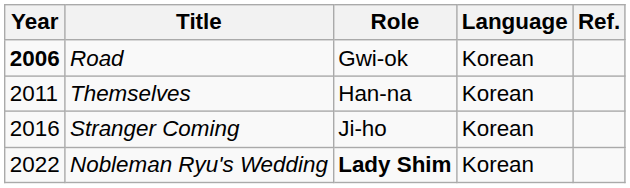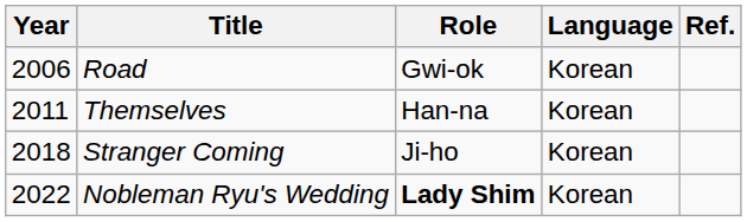Road | Year: bold -> normal
Stranger Coming | Year: 2016 -> 2018
